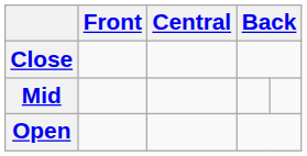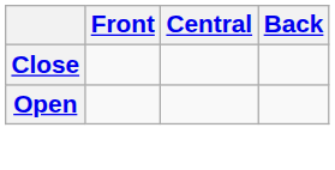- row: Mid
